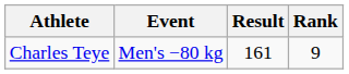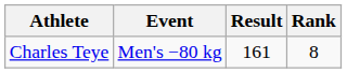Charles Teye | Rank: 9 -> 8
